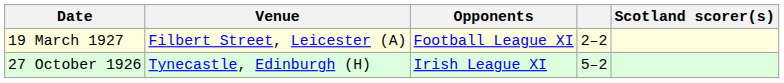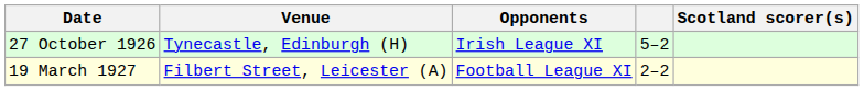rows swapped: 27 October 1926 <-> 19 March 1927
